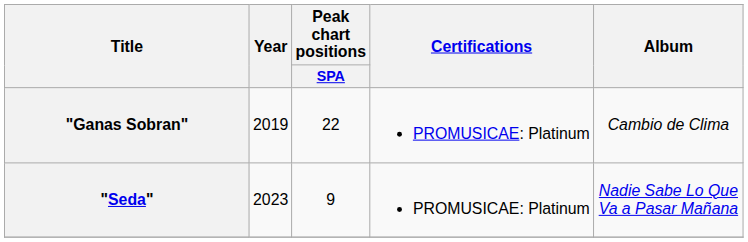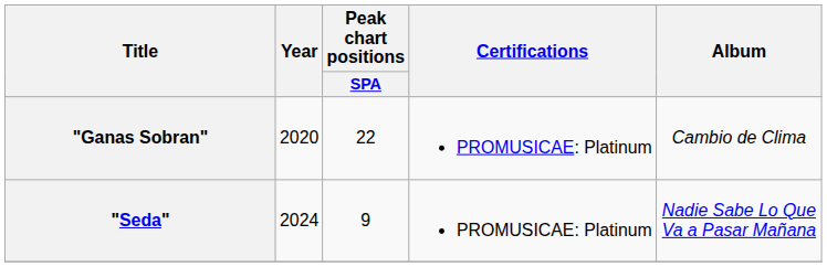"Ganas Sobran" | Year: 2019 -> 2020
"Seda" | Year: 2023 -> 2024
